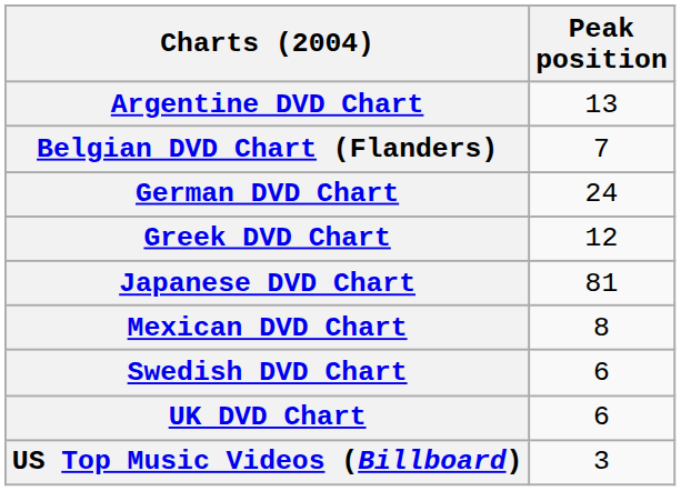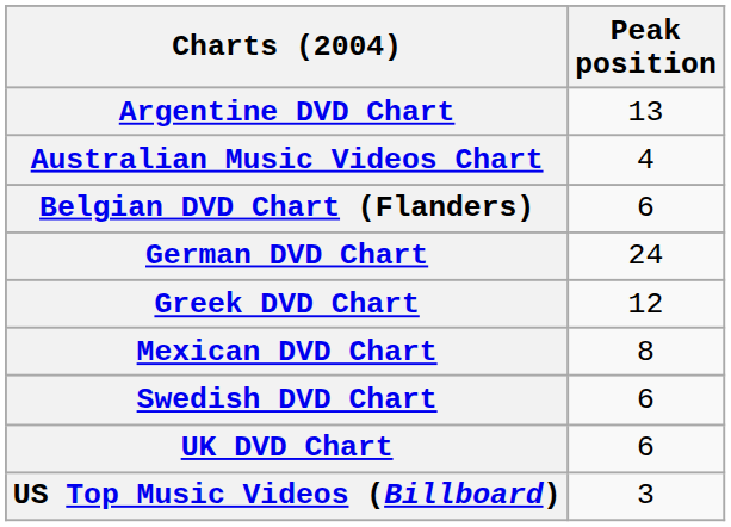+ row: Australian Music Videos Chart | 4
Belgian DVD Chart (Flanders) | Peak position: 7 -> 6
- row: Japanese DVD Chart | 81
